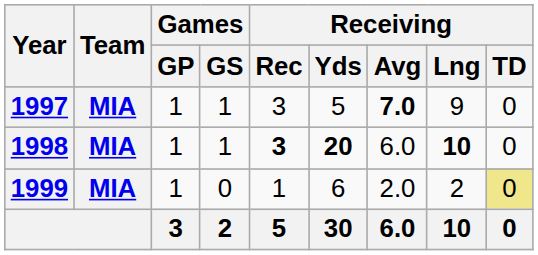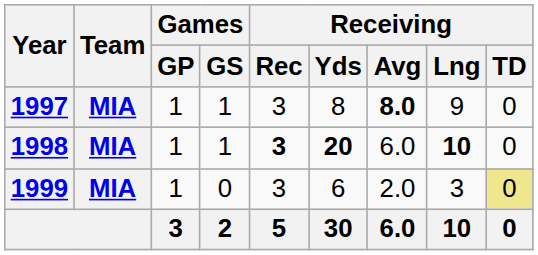1997 | Receiving / Yds: 5 -> 8
1997 | Receiving / Avg: 7.0 -> 8.0
1999 | Receiving / Rec: 1 -> 3
1999 | Receiving / Lng: 2 -> 3
